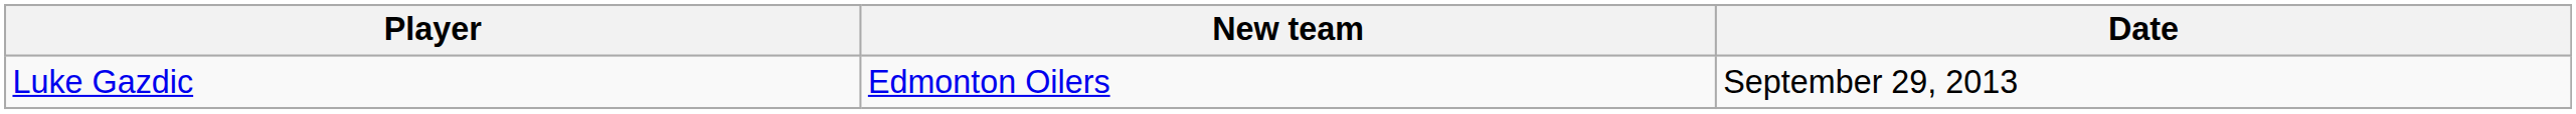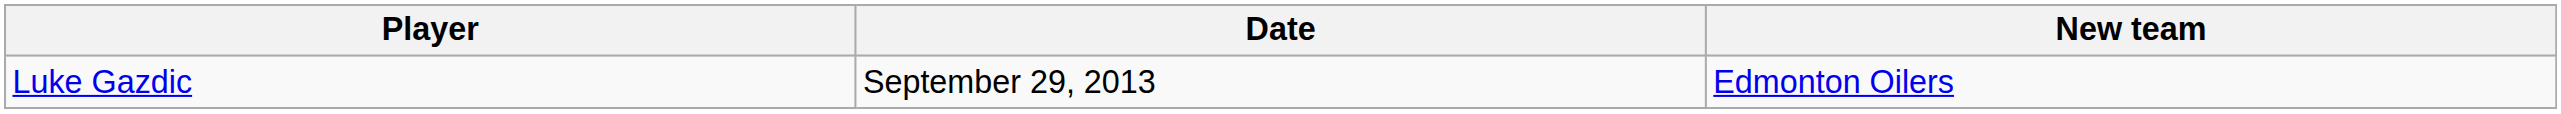columns swapped: New team <-> Date
